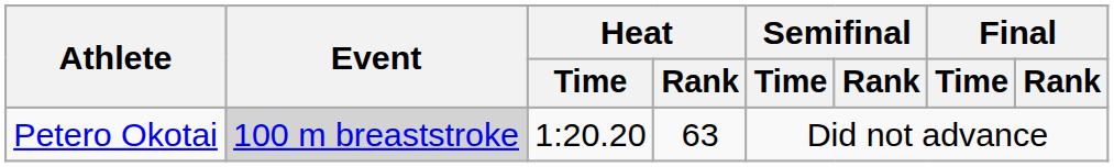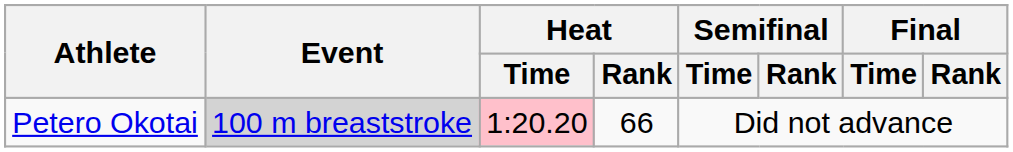Petero Okotai | Heat / Time: no background -> pink background
Petero Okotai | Heat / Rank: 63 -> 66
